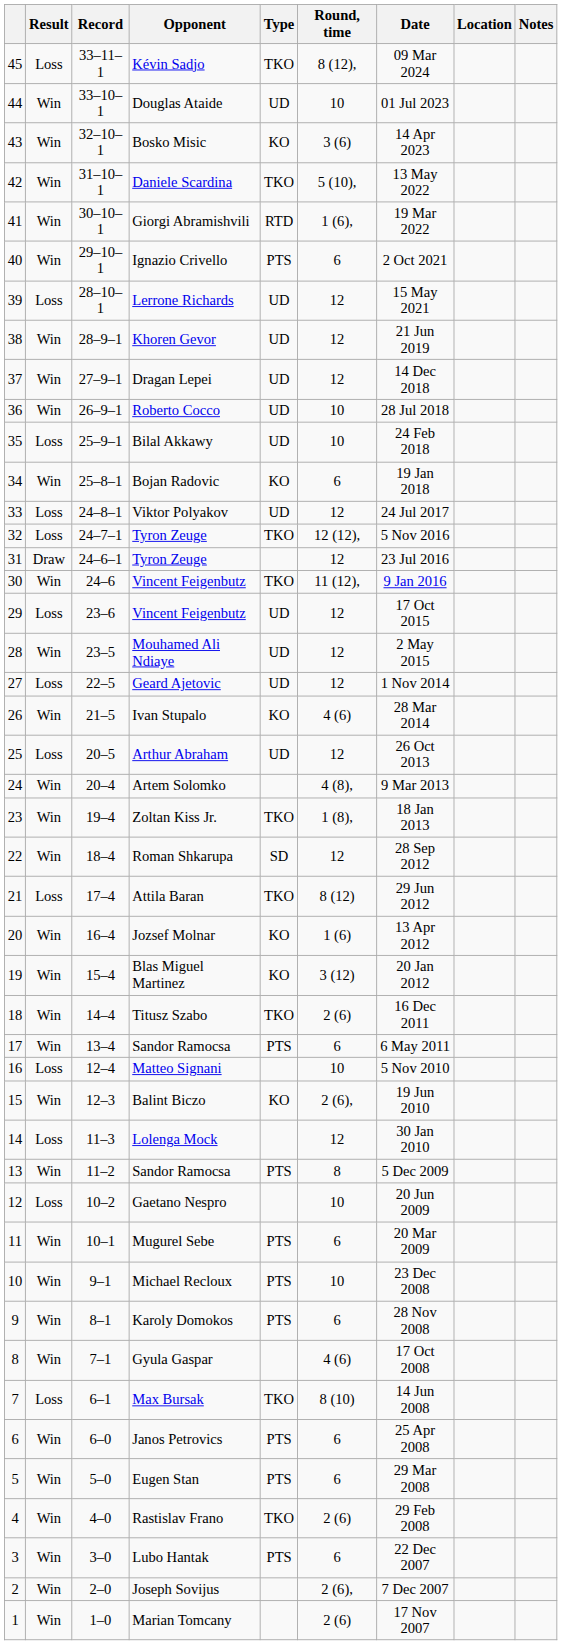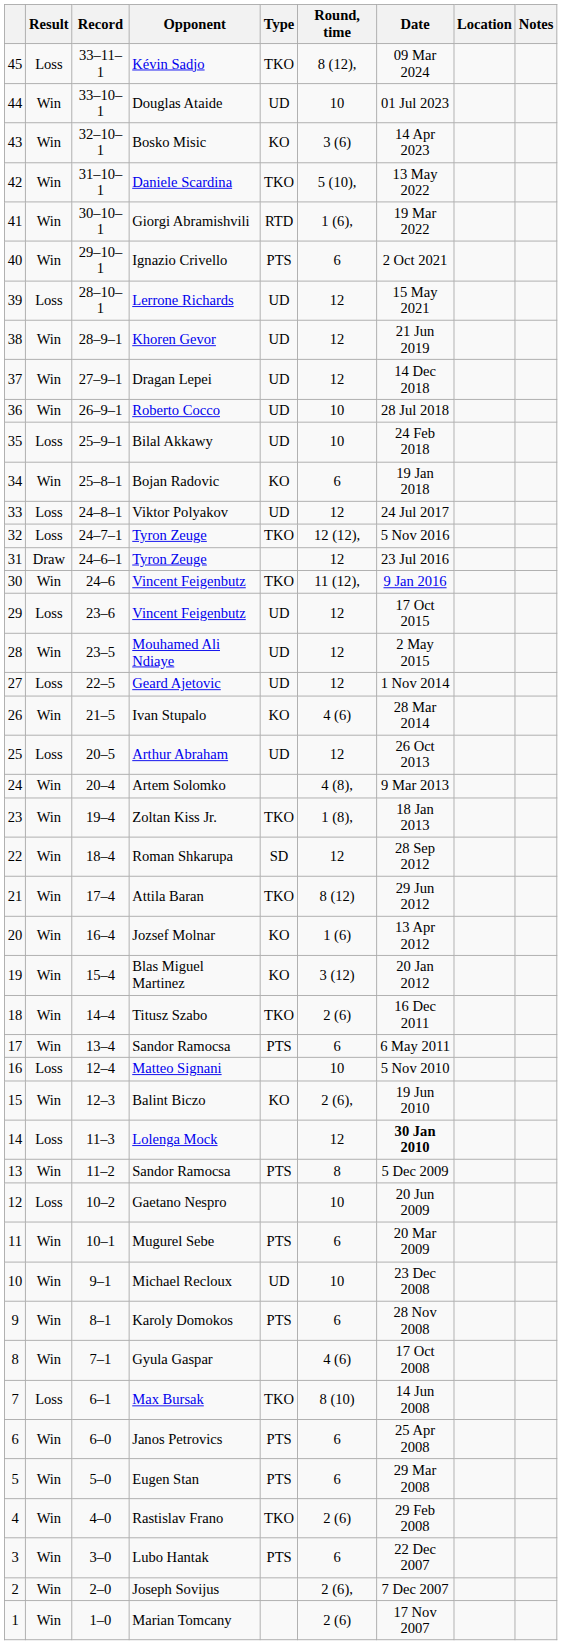Attila Baran | Result: Loss -> Win
Lolenga Mock | Date: normal -> bold
Michael Recloux | Type: PTS -> UD
